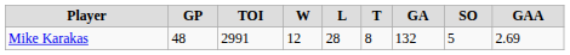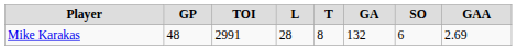- column: W | 12
Mike Karakas | SO: 5 -> 6
